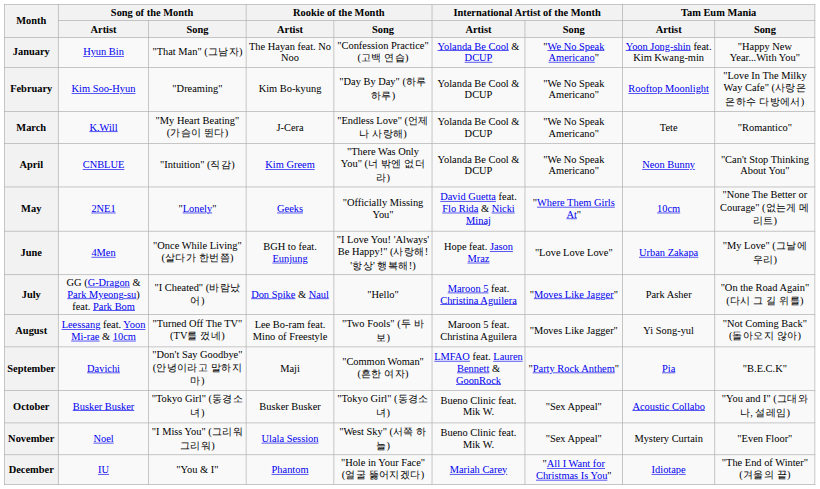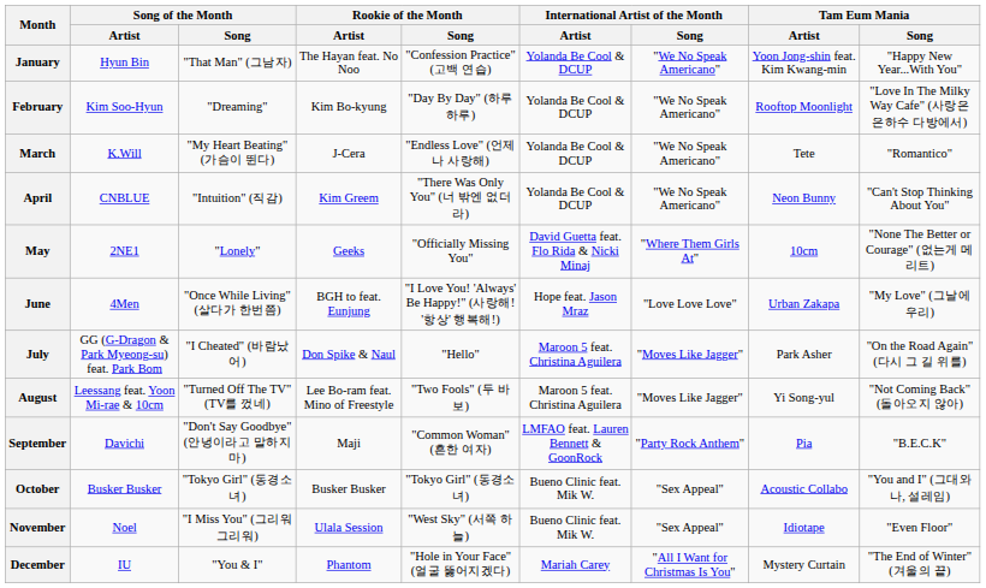November | Tam Eum Mania / Artist: Mystery Curtain -> Idiotape
December | Tam Eum Mania / Artist: Idiotape -> Mystery Curtain
